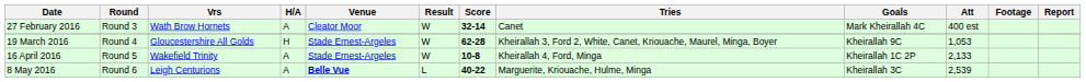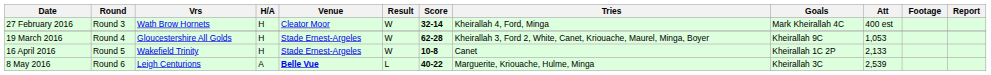27 February 2016 | H/A: A -> H
27 February 2016 | Tries: Canet -> Kheirallah 4, Ford, Minga
16 April 2016 | H/A: A -> H
16 April 2016 | Tries: Kheirallah 4, Ford, Minga -> Canet
